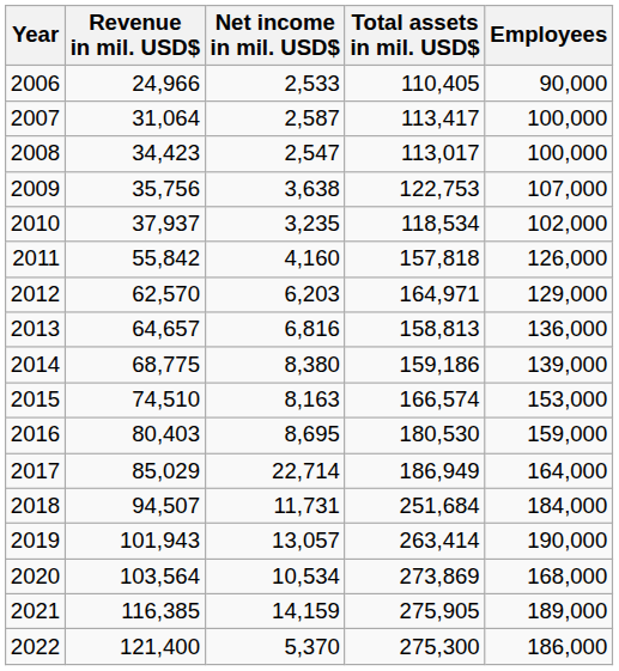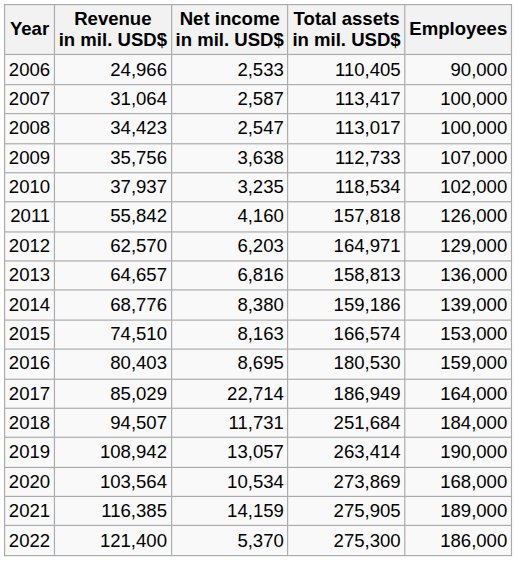2009 | Total assets in mil. USD$: 122,753 -> 112,733
2014 | Revenue in mil. USD$: 68,775 -> 68,776
2019 | Revenue in mil. USD$: 101,943 -> 108,942
